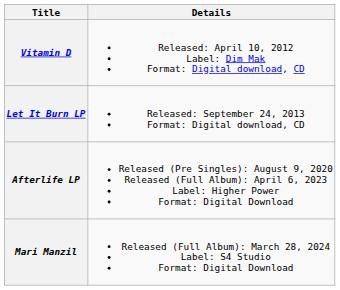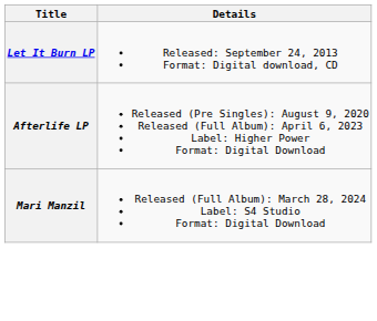- row: Vitamin D | Released: April 10, 2012 Label: Dim Mak Format: Digital download, CD
